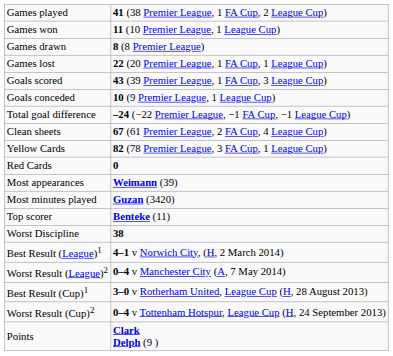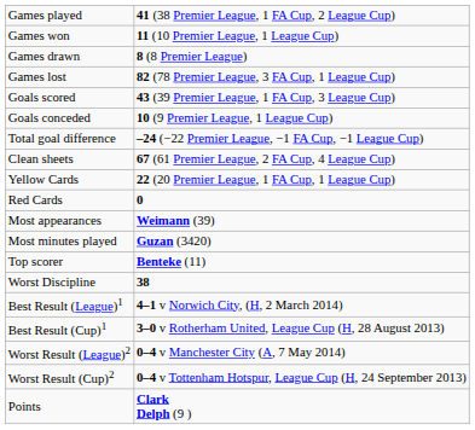Games lost | column 2: 22 (20 Premier League, 1 FA Cup, 1 League Cup) -> 82 (78 Premier League, 3 FA Cup, 1 League Cup)
Yellow Cards | column 2: 82 (78 Premier League, 3 FA Cup, 1 League Cup) -> 22 (20 Premier League, 1 FA Cup, 1 League Cup)
rows swapped: Best Result (Cup)1 <-> Worst Result (League)2
